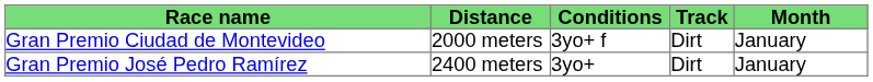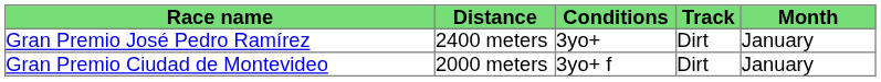rows swapped: Gran Premio José Pedro Ramírez <-> Gran Premio Ciudad de Montevideo
